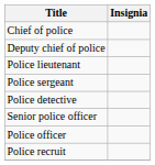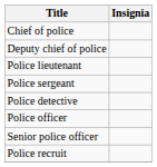rows swapped: Senior police officer <-> Police officer
